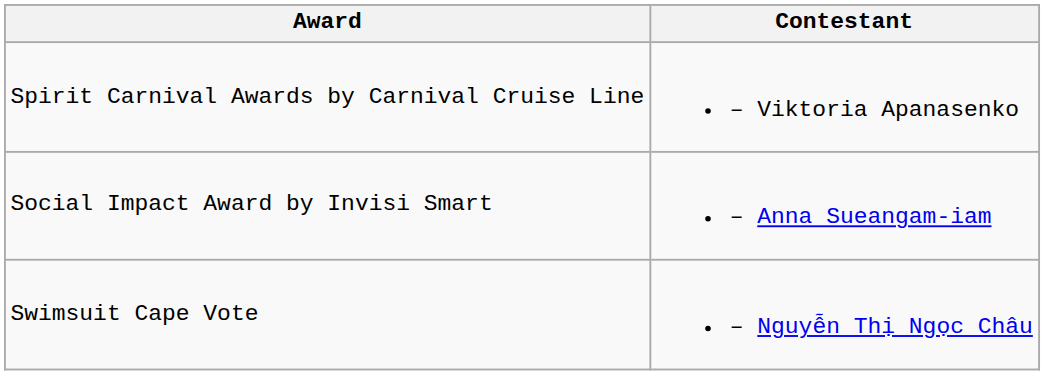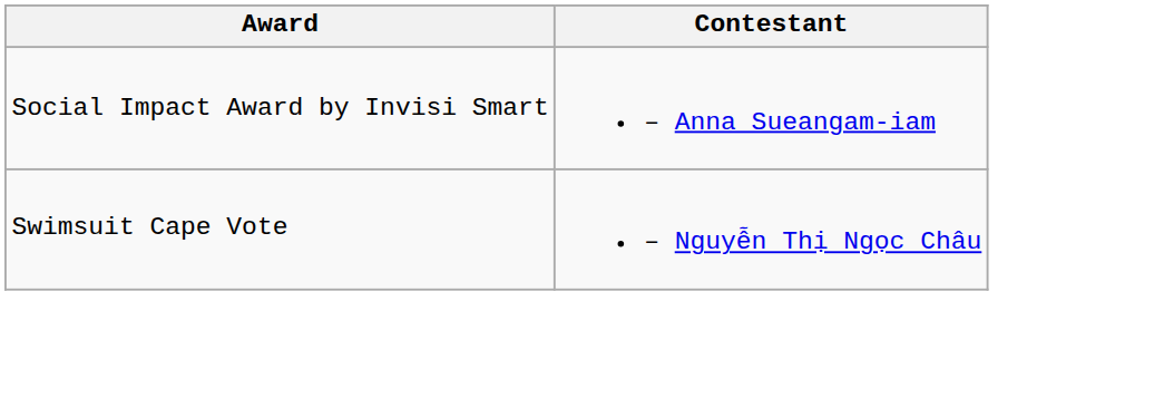- row: Spirit Carnival Awards by Carnival Cruise Line | – Viktoria Apanasenko
